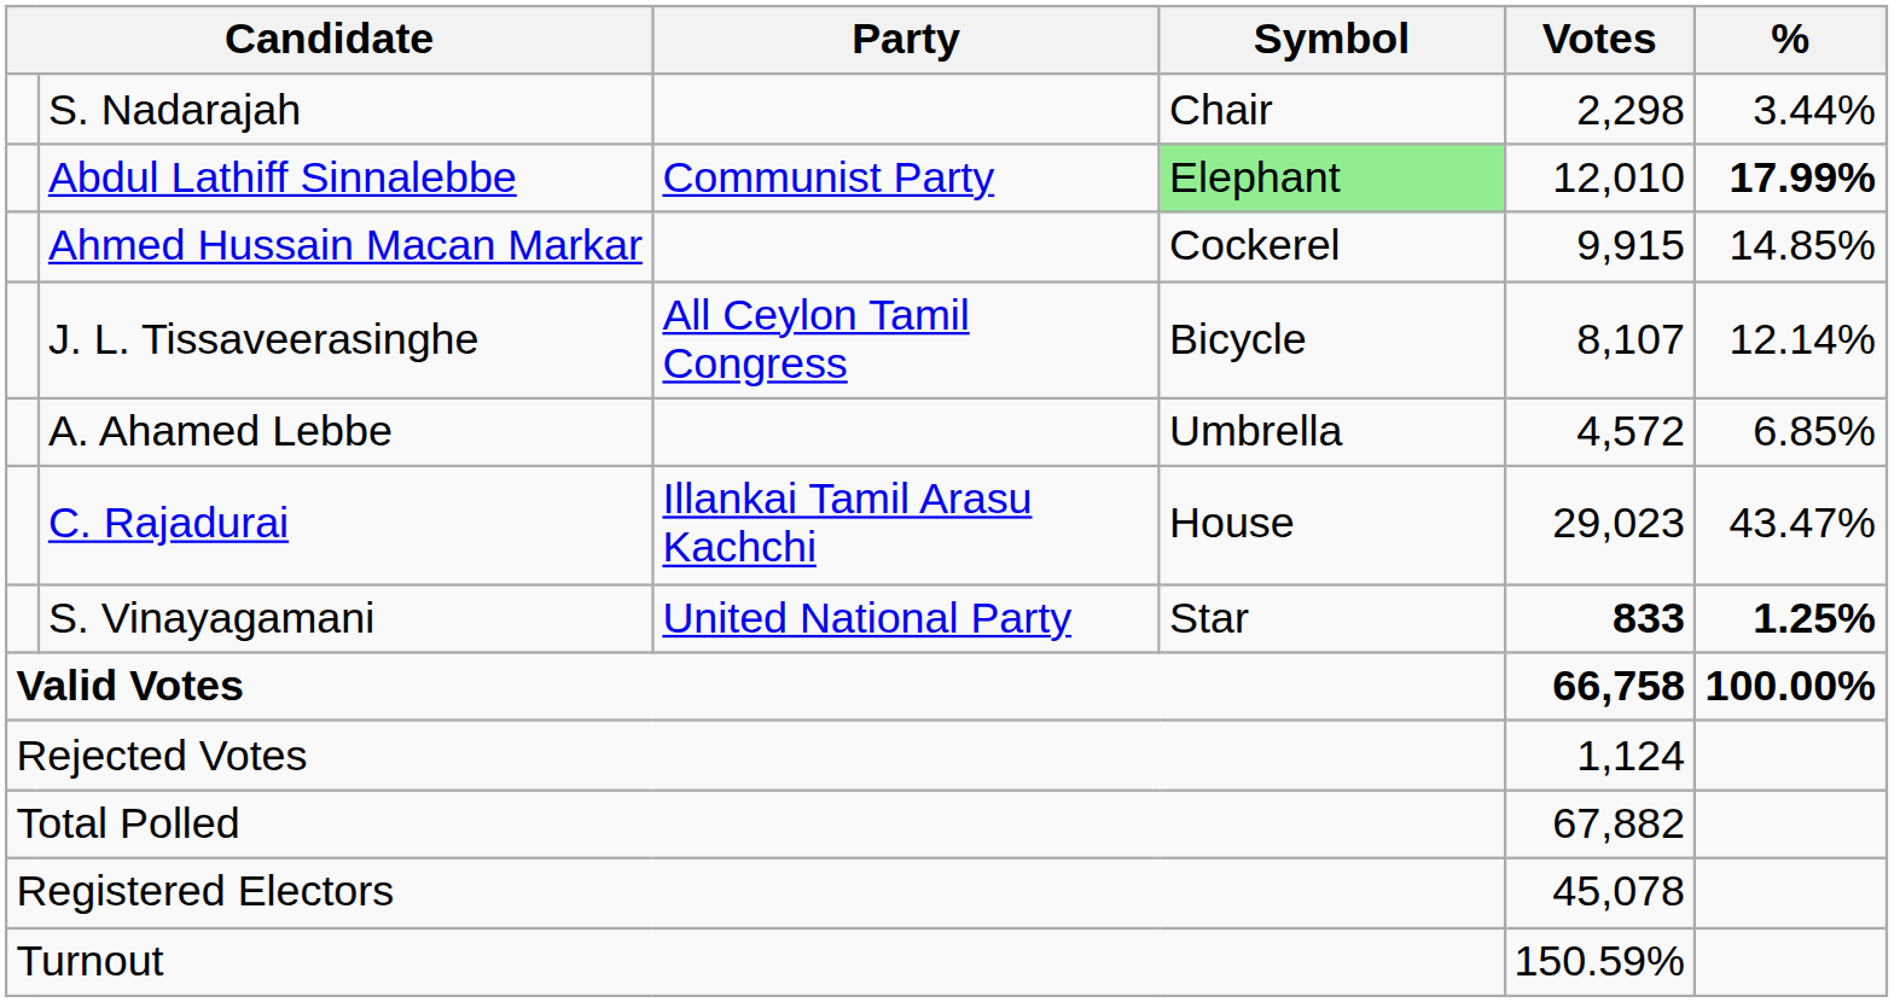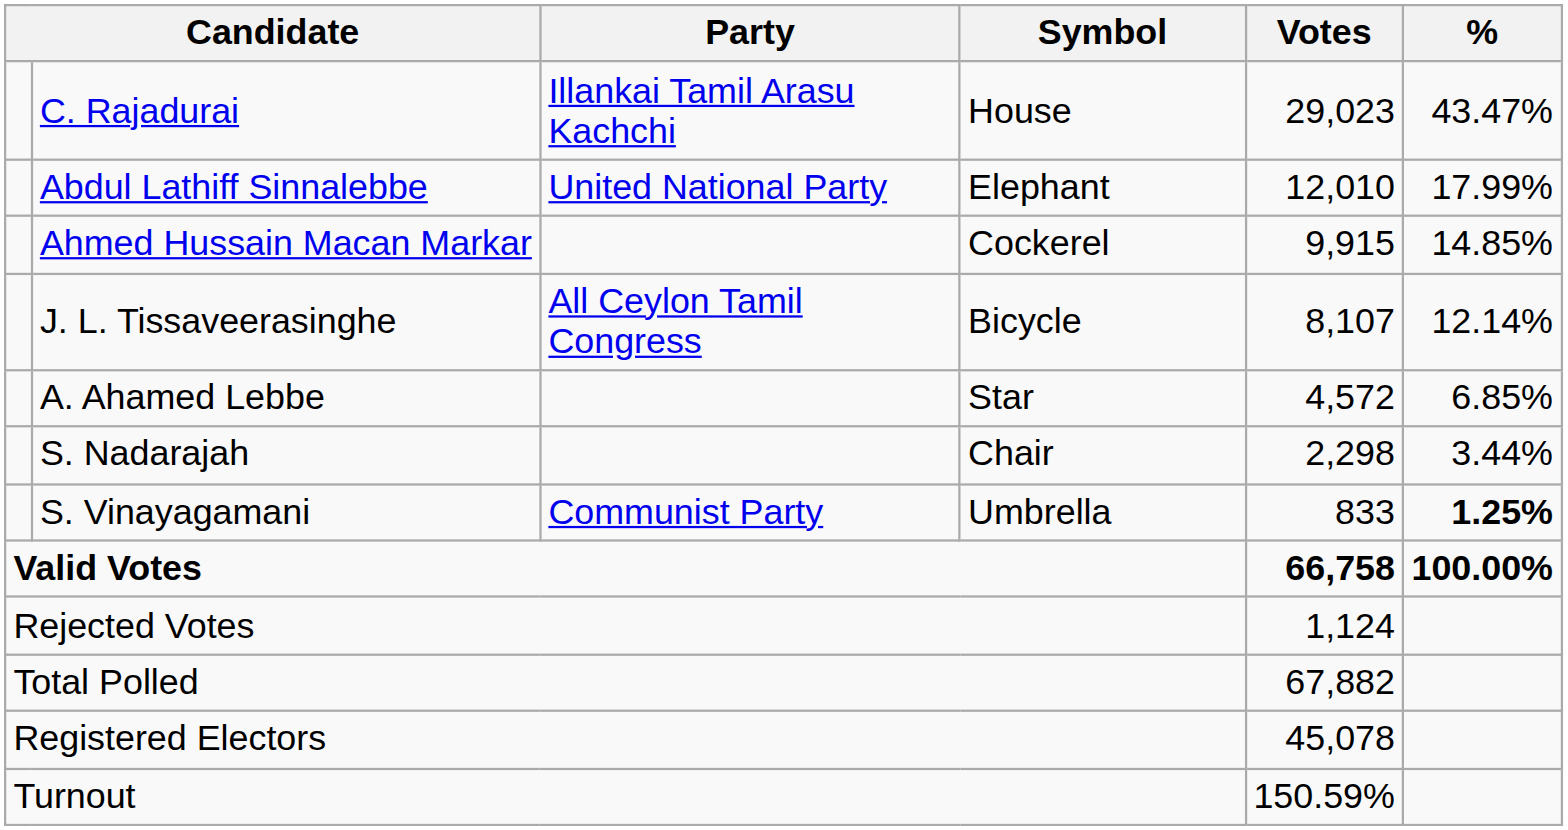rows swapped: C. Rajadurai <-> S. Nadarajah
Abdul Lathiff Sinnalebbe | Party: Communist Party -> United National Party
Abdul Lathiff Sinnalebbe | Symbol: lightgreen background -> no background
Abdul Lathiff Sinnalebbe | %: bold -> normal
A. Ahamed Lebbe | Symbol: Umbrella -> Star
S. Vinayagamani | Party: United National Party -> Communist Party
S. Vinayagamani | Symbol: Star -> Umbrella
S. Vinayagamani | Votes: bold -> normal
